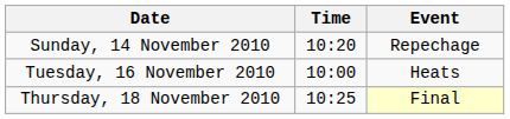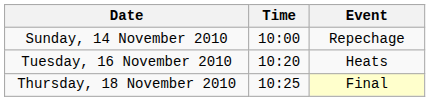Sunday, 14 November 2010 | Time: 10:20 -> 10:00
Tuesday, 16 November 2010 | Time: 10:00 -> 10:20
